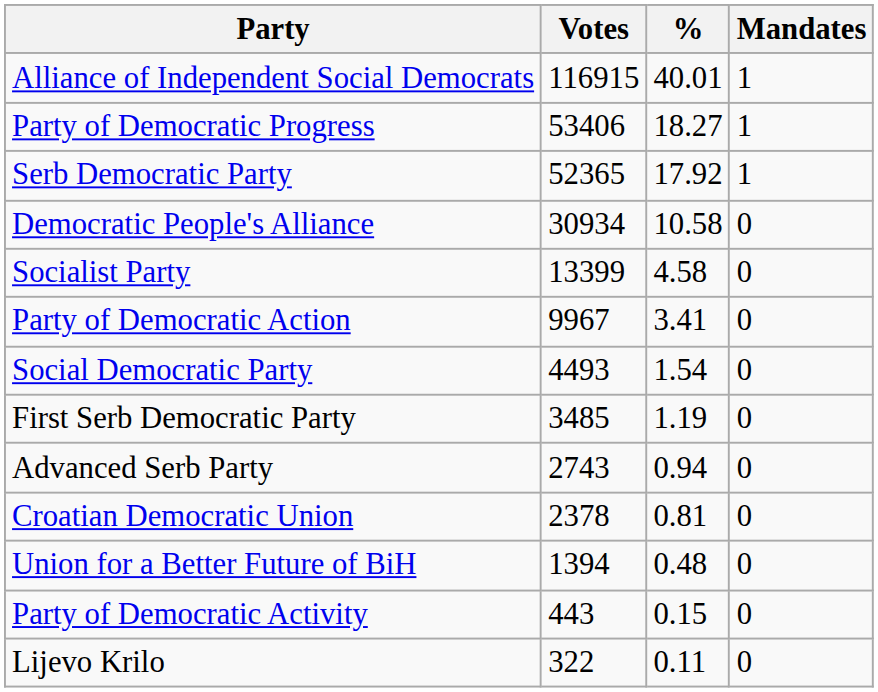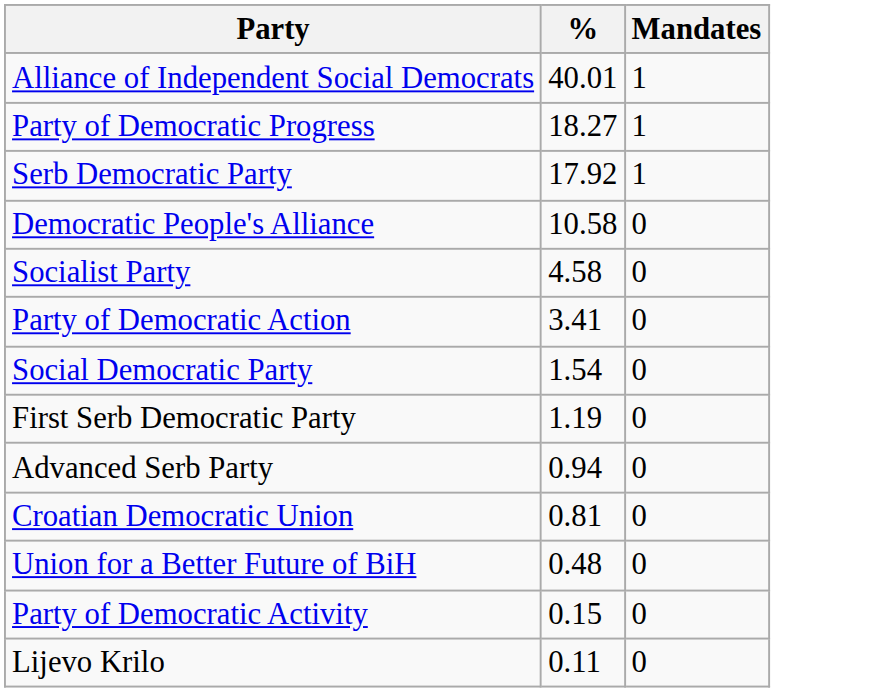- column: Votes | 116915 | 53406 | 52365 | 30934 | 13399 | 9967 | 4493 | 3485 | 2743 | 2378 | 1394 | 443 | 322
